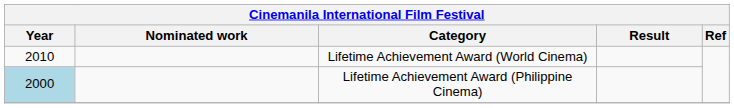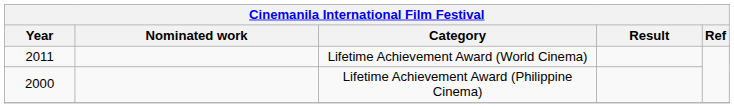Lifetime Achievement Award (World Cinema) | Year: 2010 -> 2011
Lifetime Achievement Award (Philippine Cinema) | Year: lightblue background -> no background
